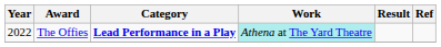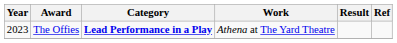The Offies | Year: 2022 -> 2023
The Offies | Work: paleturquoise background -> no background
